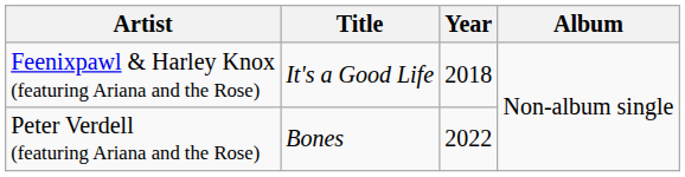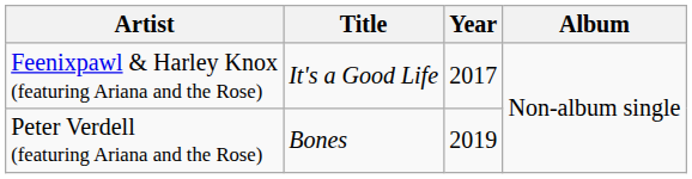Feenixpawl & Harley Knox (featuring Ariana and the Rose) | Year: 2018 -> 2017
Peter Verdell (featuring Ariana and the Rose) | Year: 2022 -> 2019
